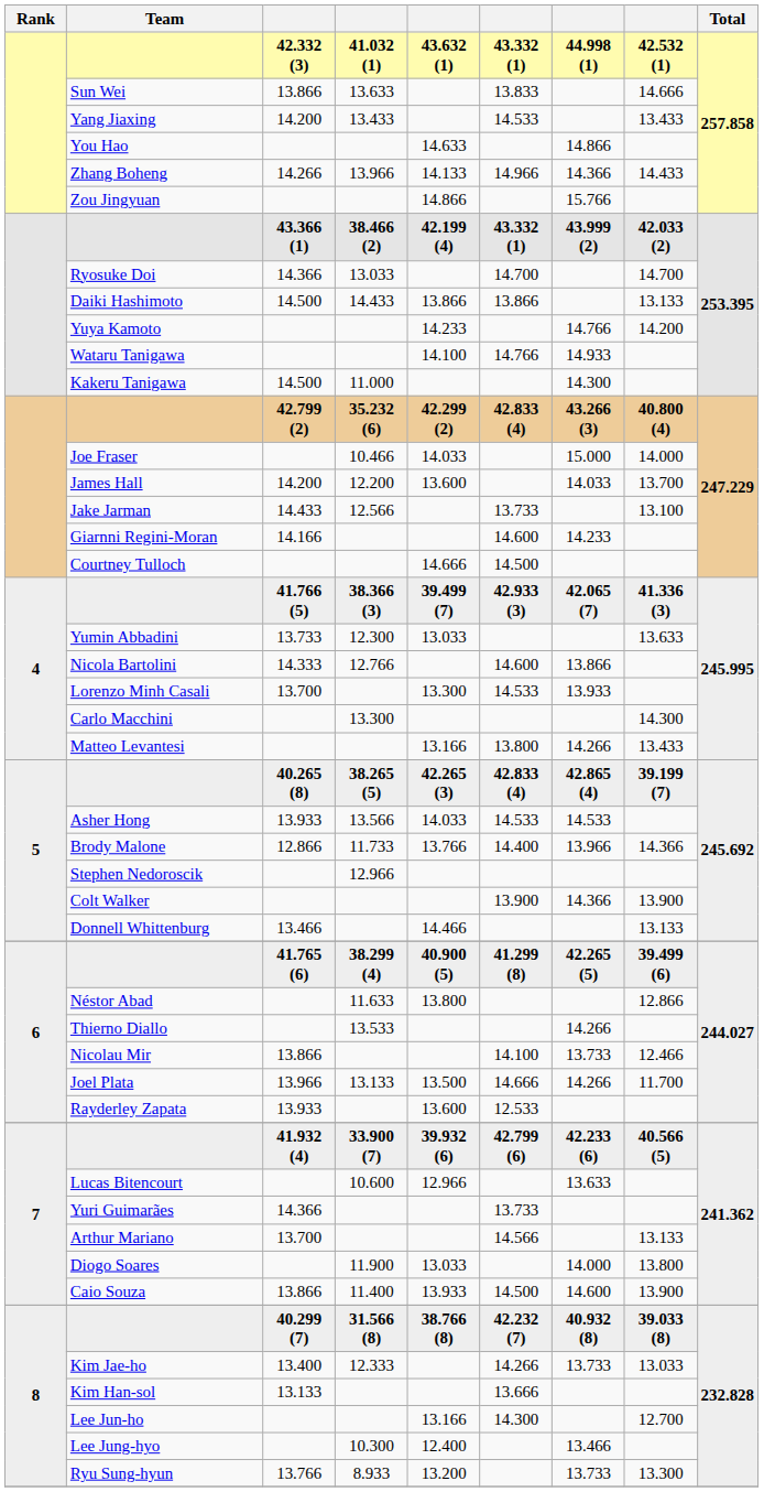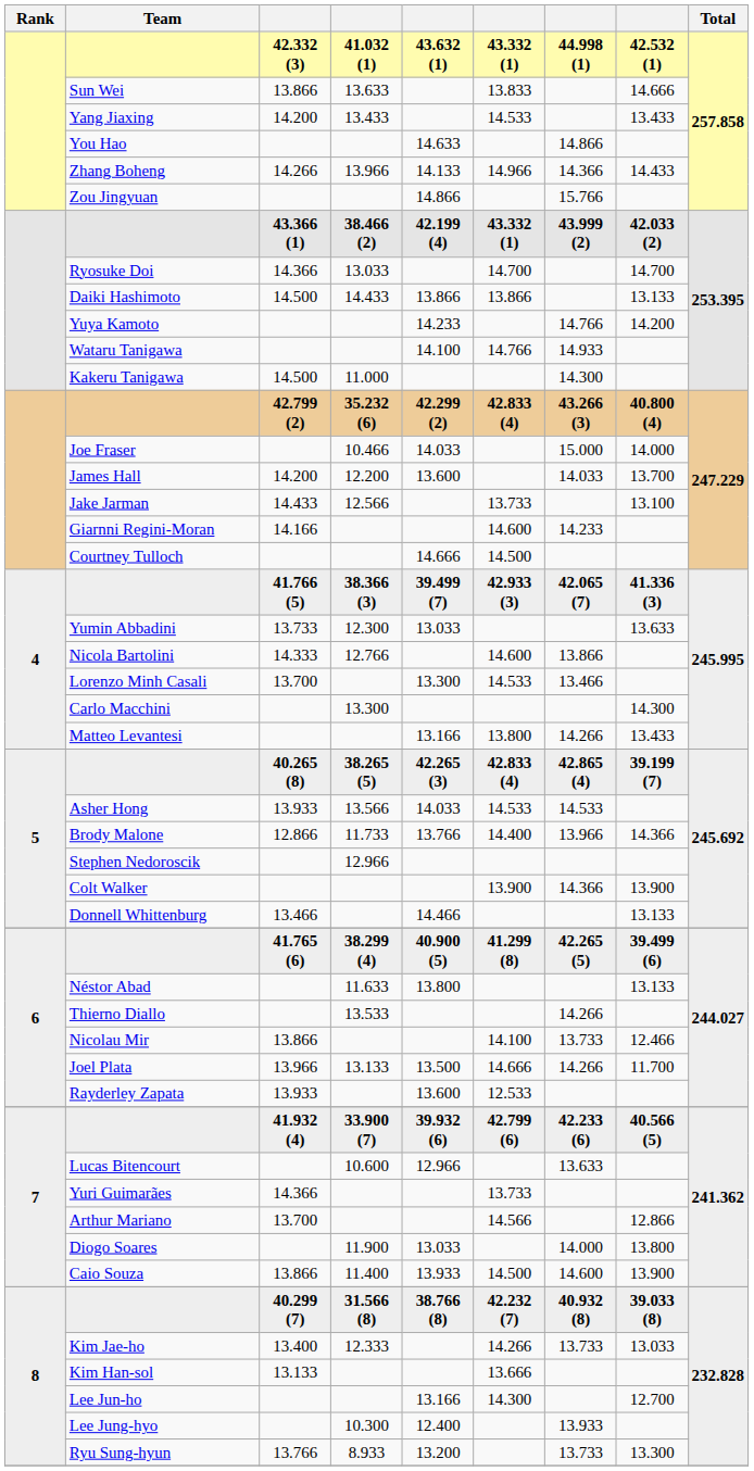Lorenzo Minh Casali | column 7: 13.933 -> 13.466
Néstor Abad | column 8: 12.866 -> 13.133
Arthur Mariano | column 8: 13.133 -> 12.866
Lee Jung-hyo | column 7: 13.466 -> 13.933
